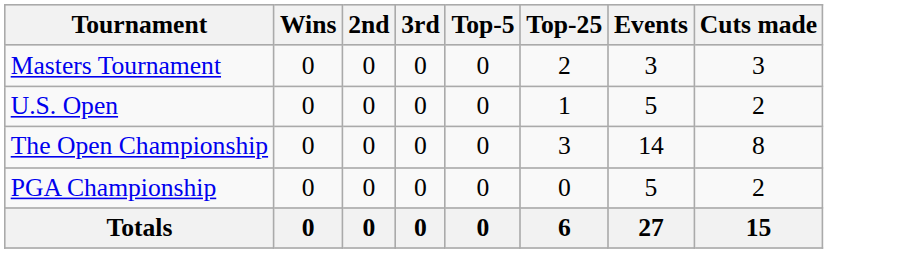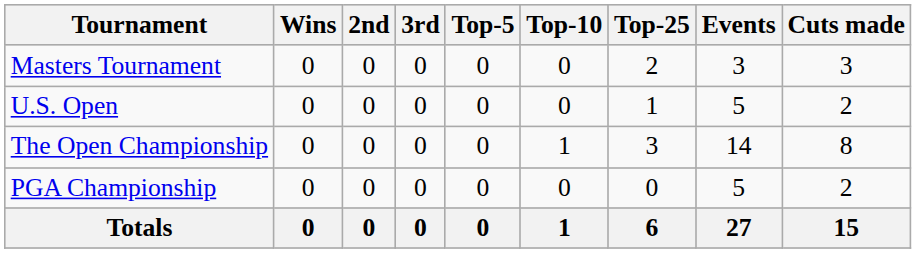+ column: Top-10 | 0 | 0 | 1 | 0 | 1
